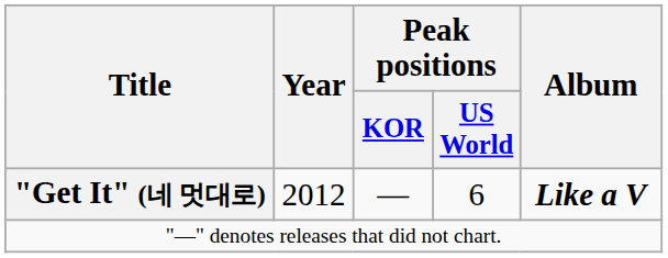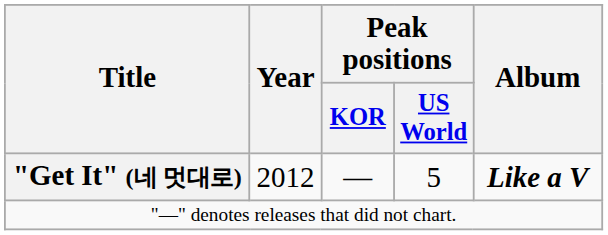"Get It" (네 멋대로) | Peak positions / US World: 6 -> 5
